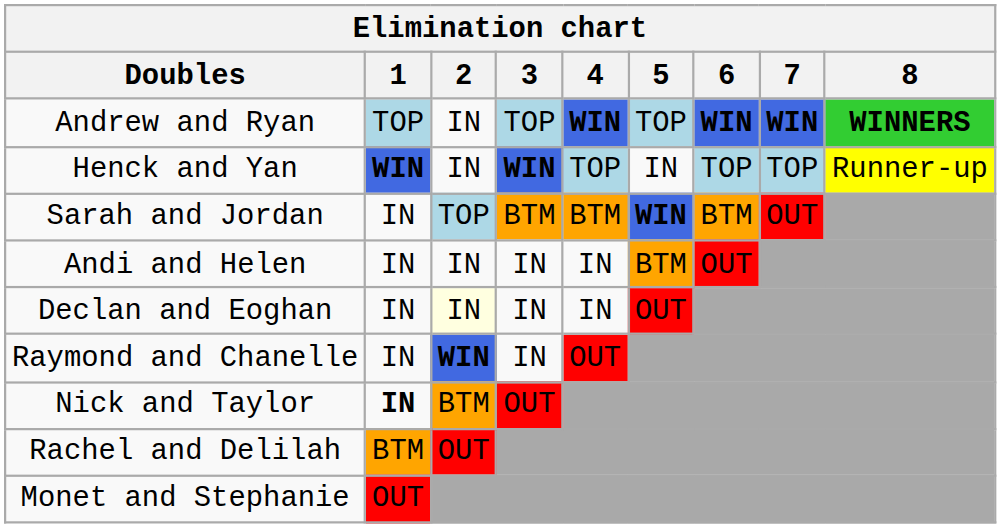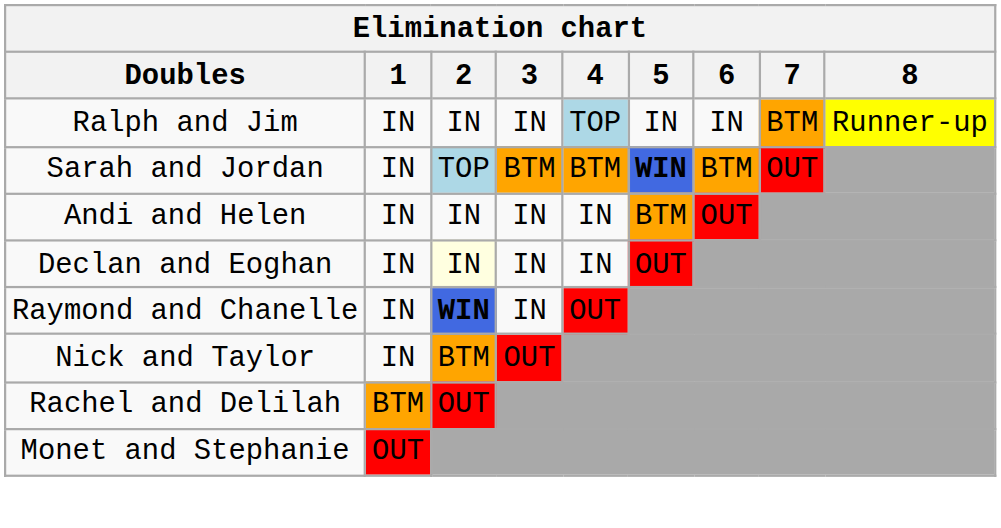- row: Andrew and Ryan | TOP | IN | TOP | WIN | TOP | WIN | WIN | WINNERS
- row: Henck and Yan | WIN | IN | WIN | TOP | IN | TOP | TOP | Runner-up
+ row: Ralph and Jim | IN | IN | IN | TOP | IN | IN | BTM | Runner-up
Nick and Taylor | 1: bold -> normal
